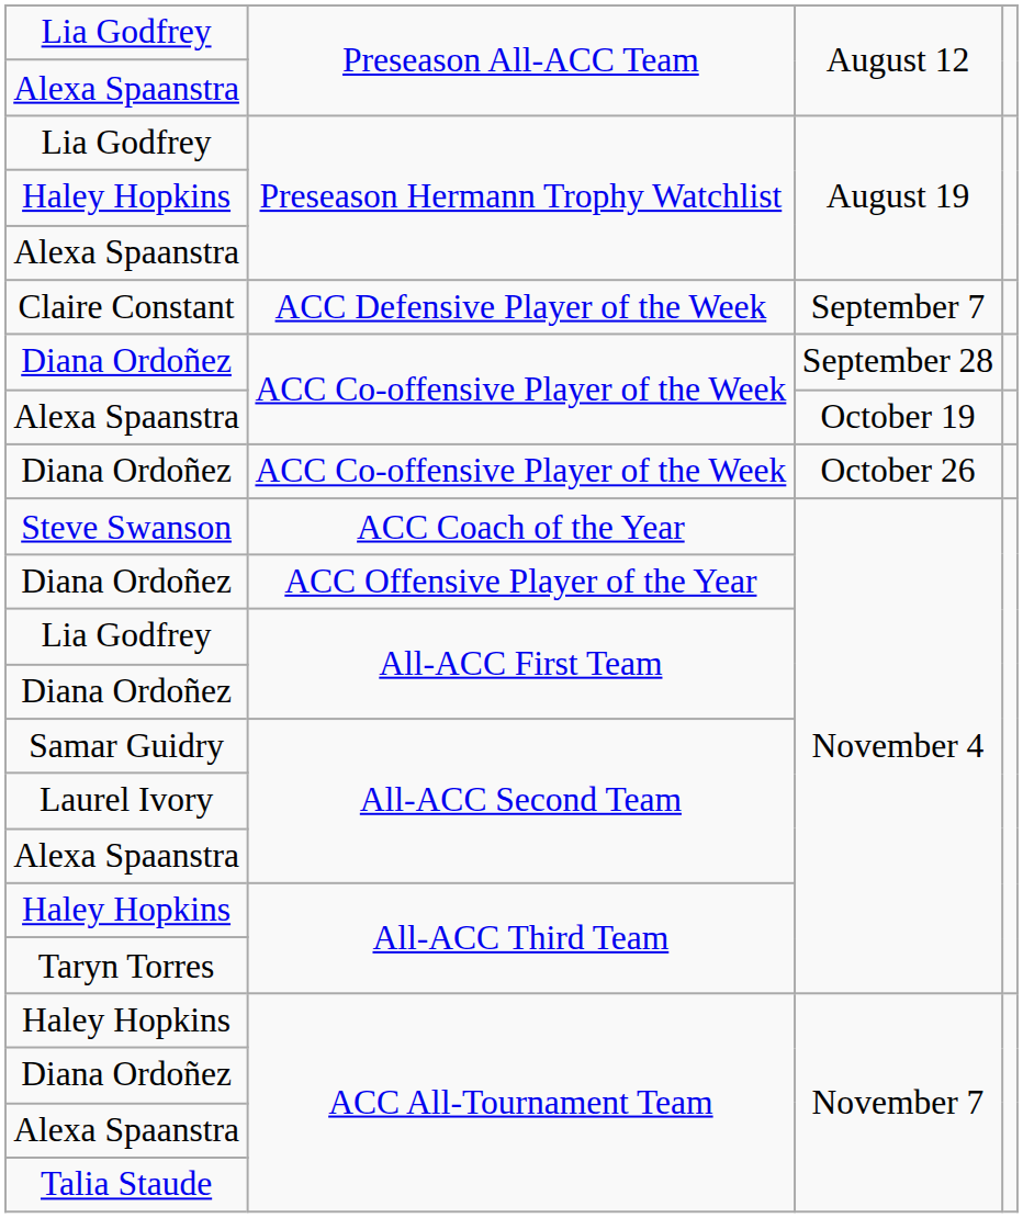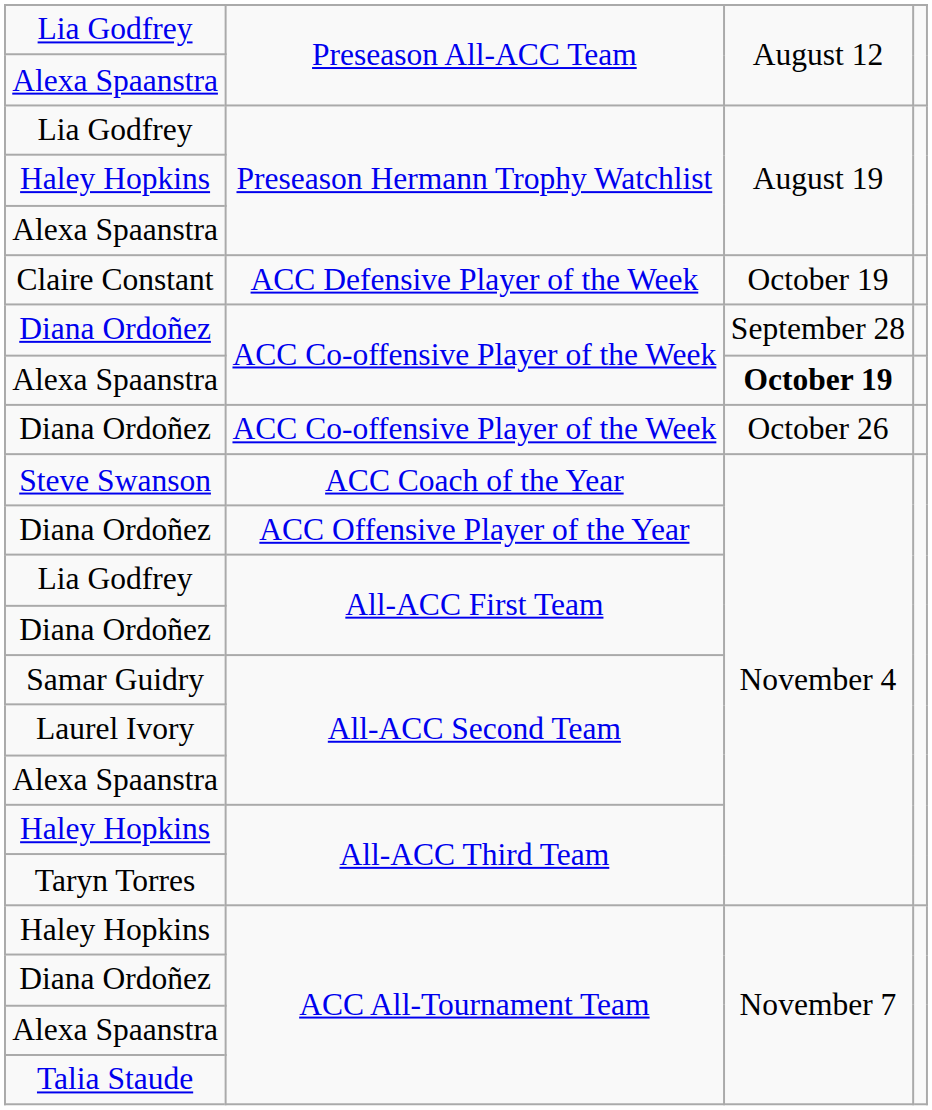Claire Constant | column 3: September 7 -> October 19
Alexa Spaanstra / ACC Co-offensive Player of the Week | column 3: normal -> bold
